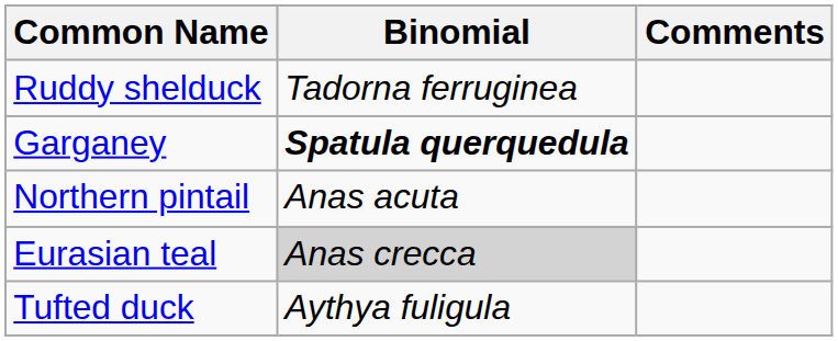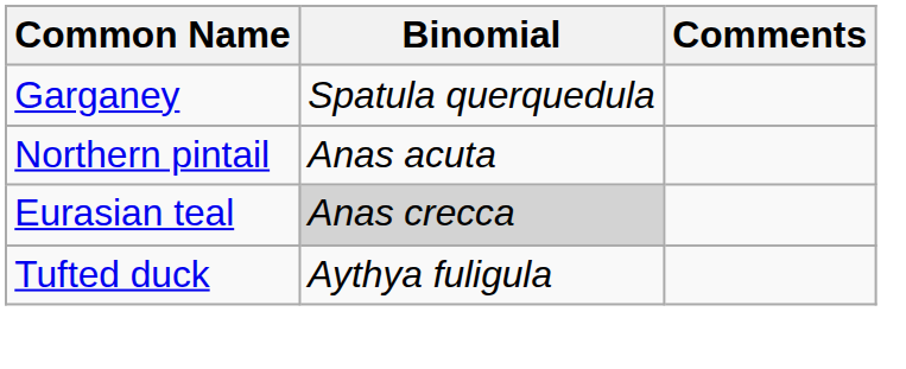- row: Ruddy shelduck | Tadorna ferruginea
Garganey | Binomial: bold -> normal
